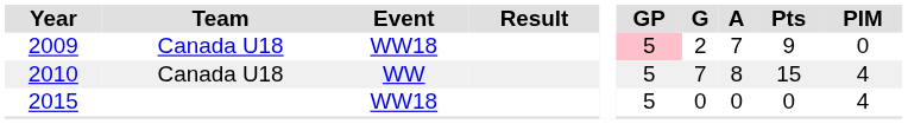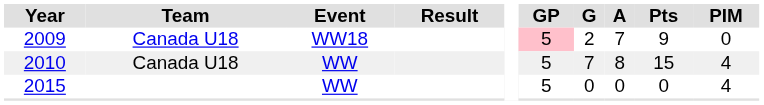2015 | Event: WW18 -> WW
